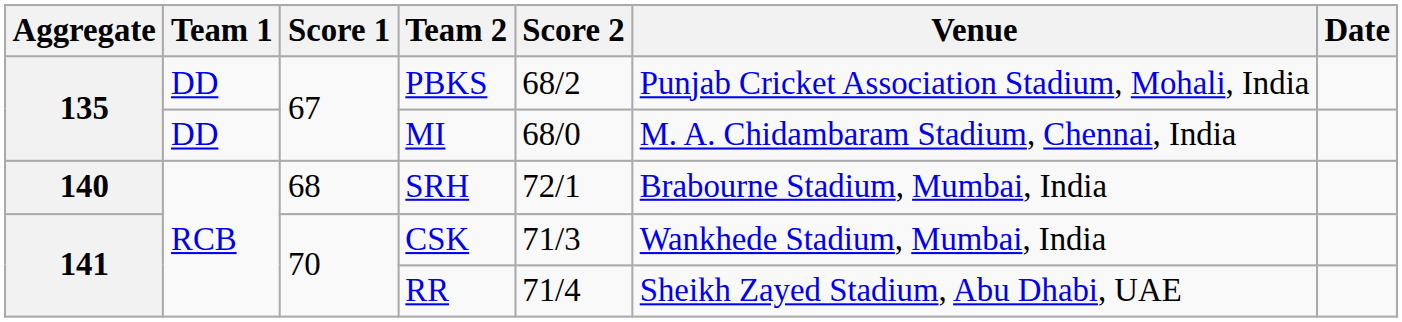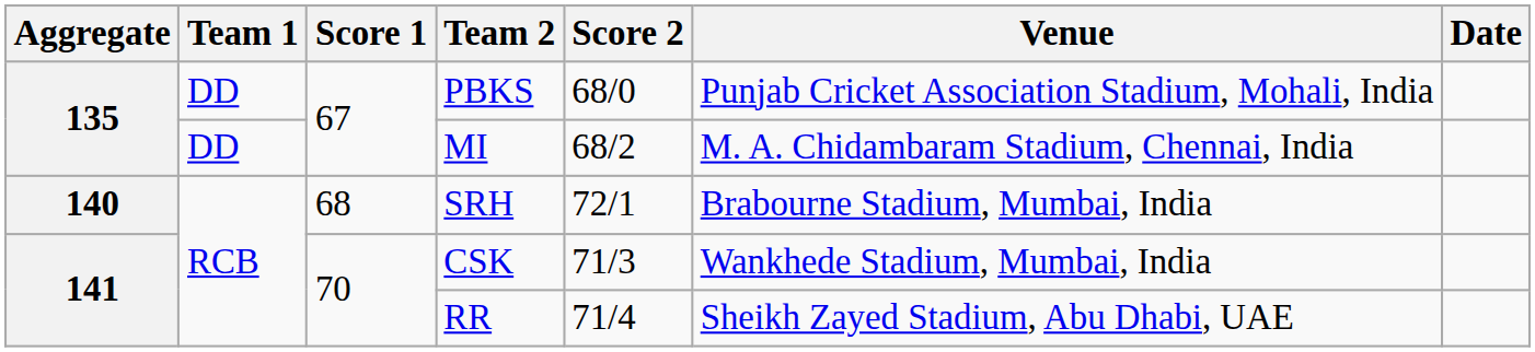PBKS | Score 2: 68/2 -> 68/0
MI | Score 2: 68/0 -> 68/2
